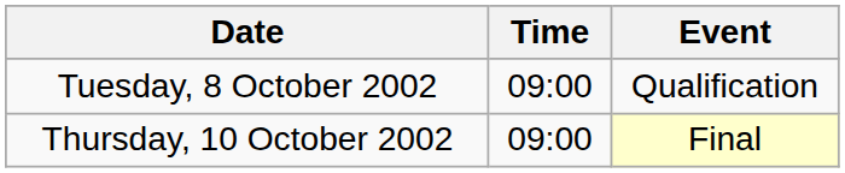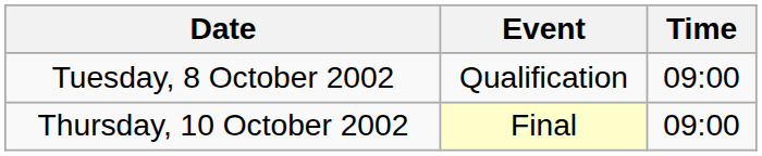columns swapped: Time <-> Event
